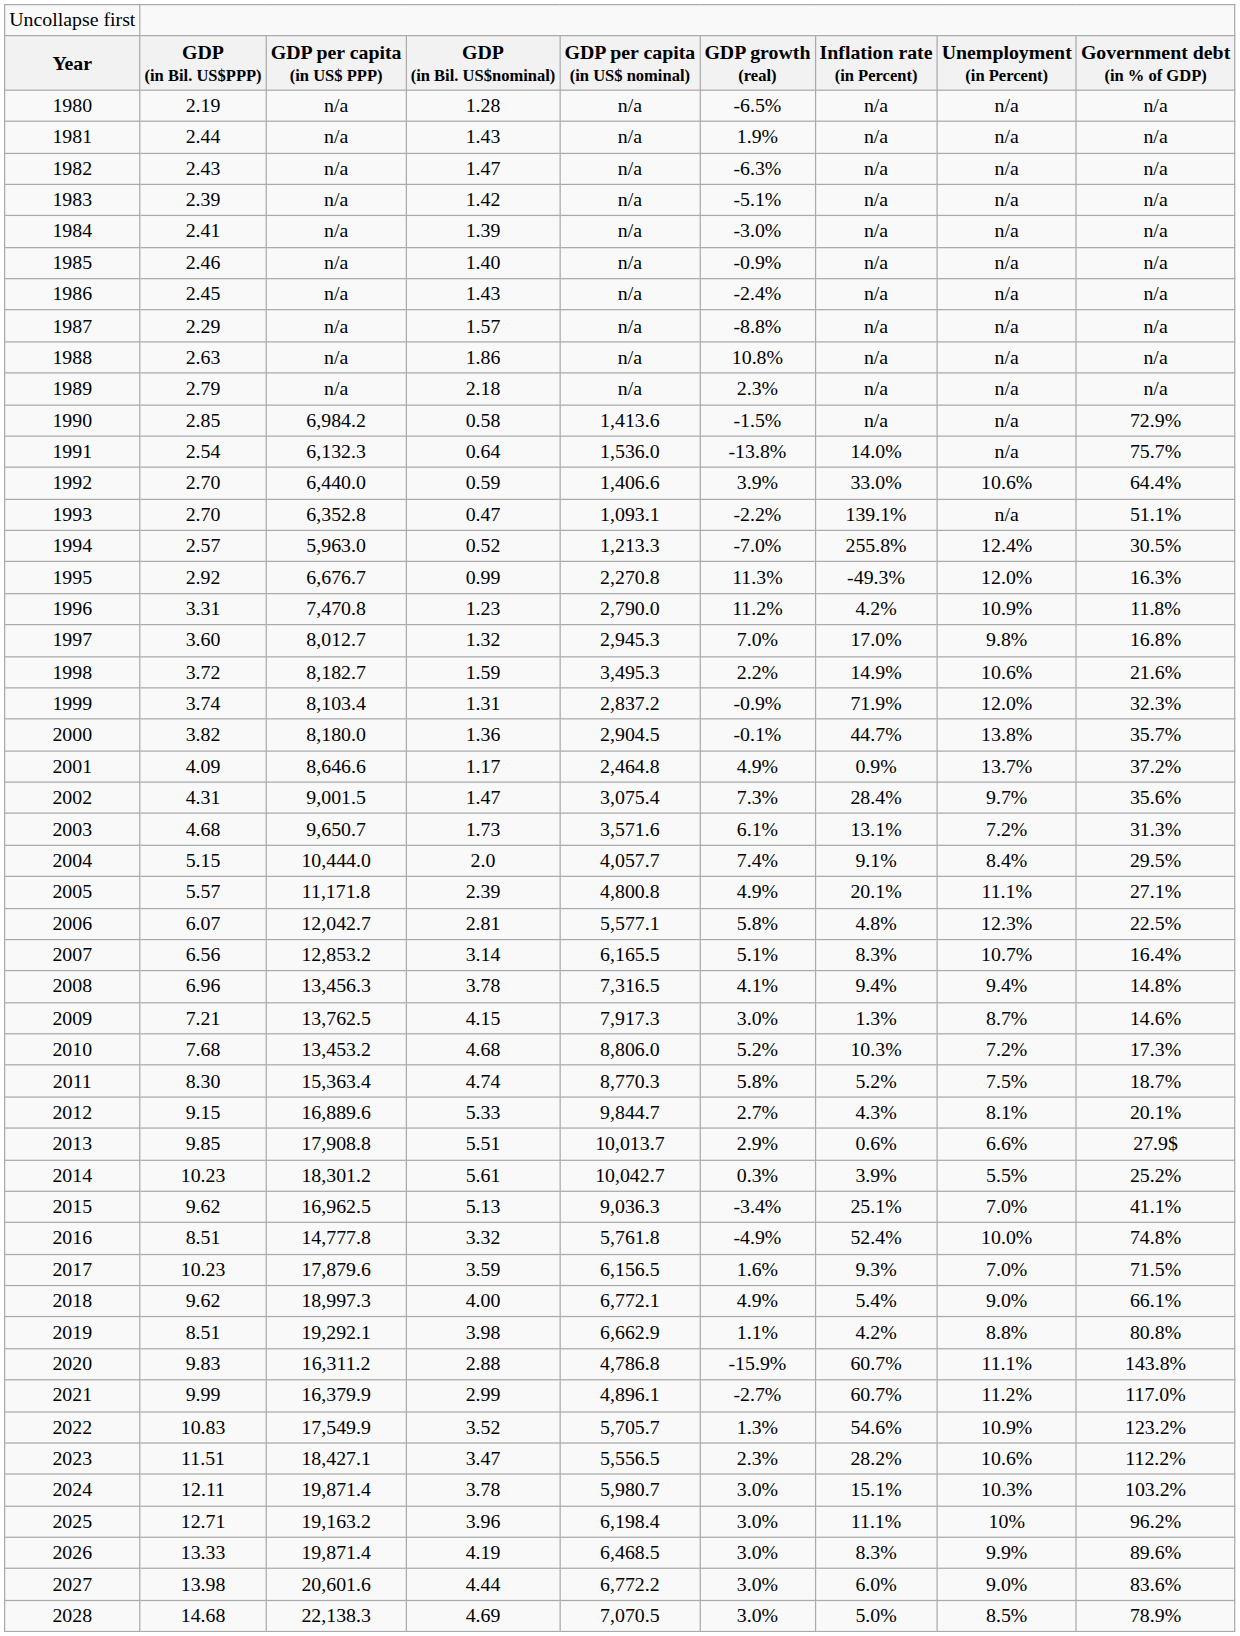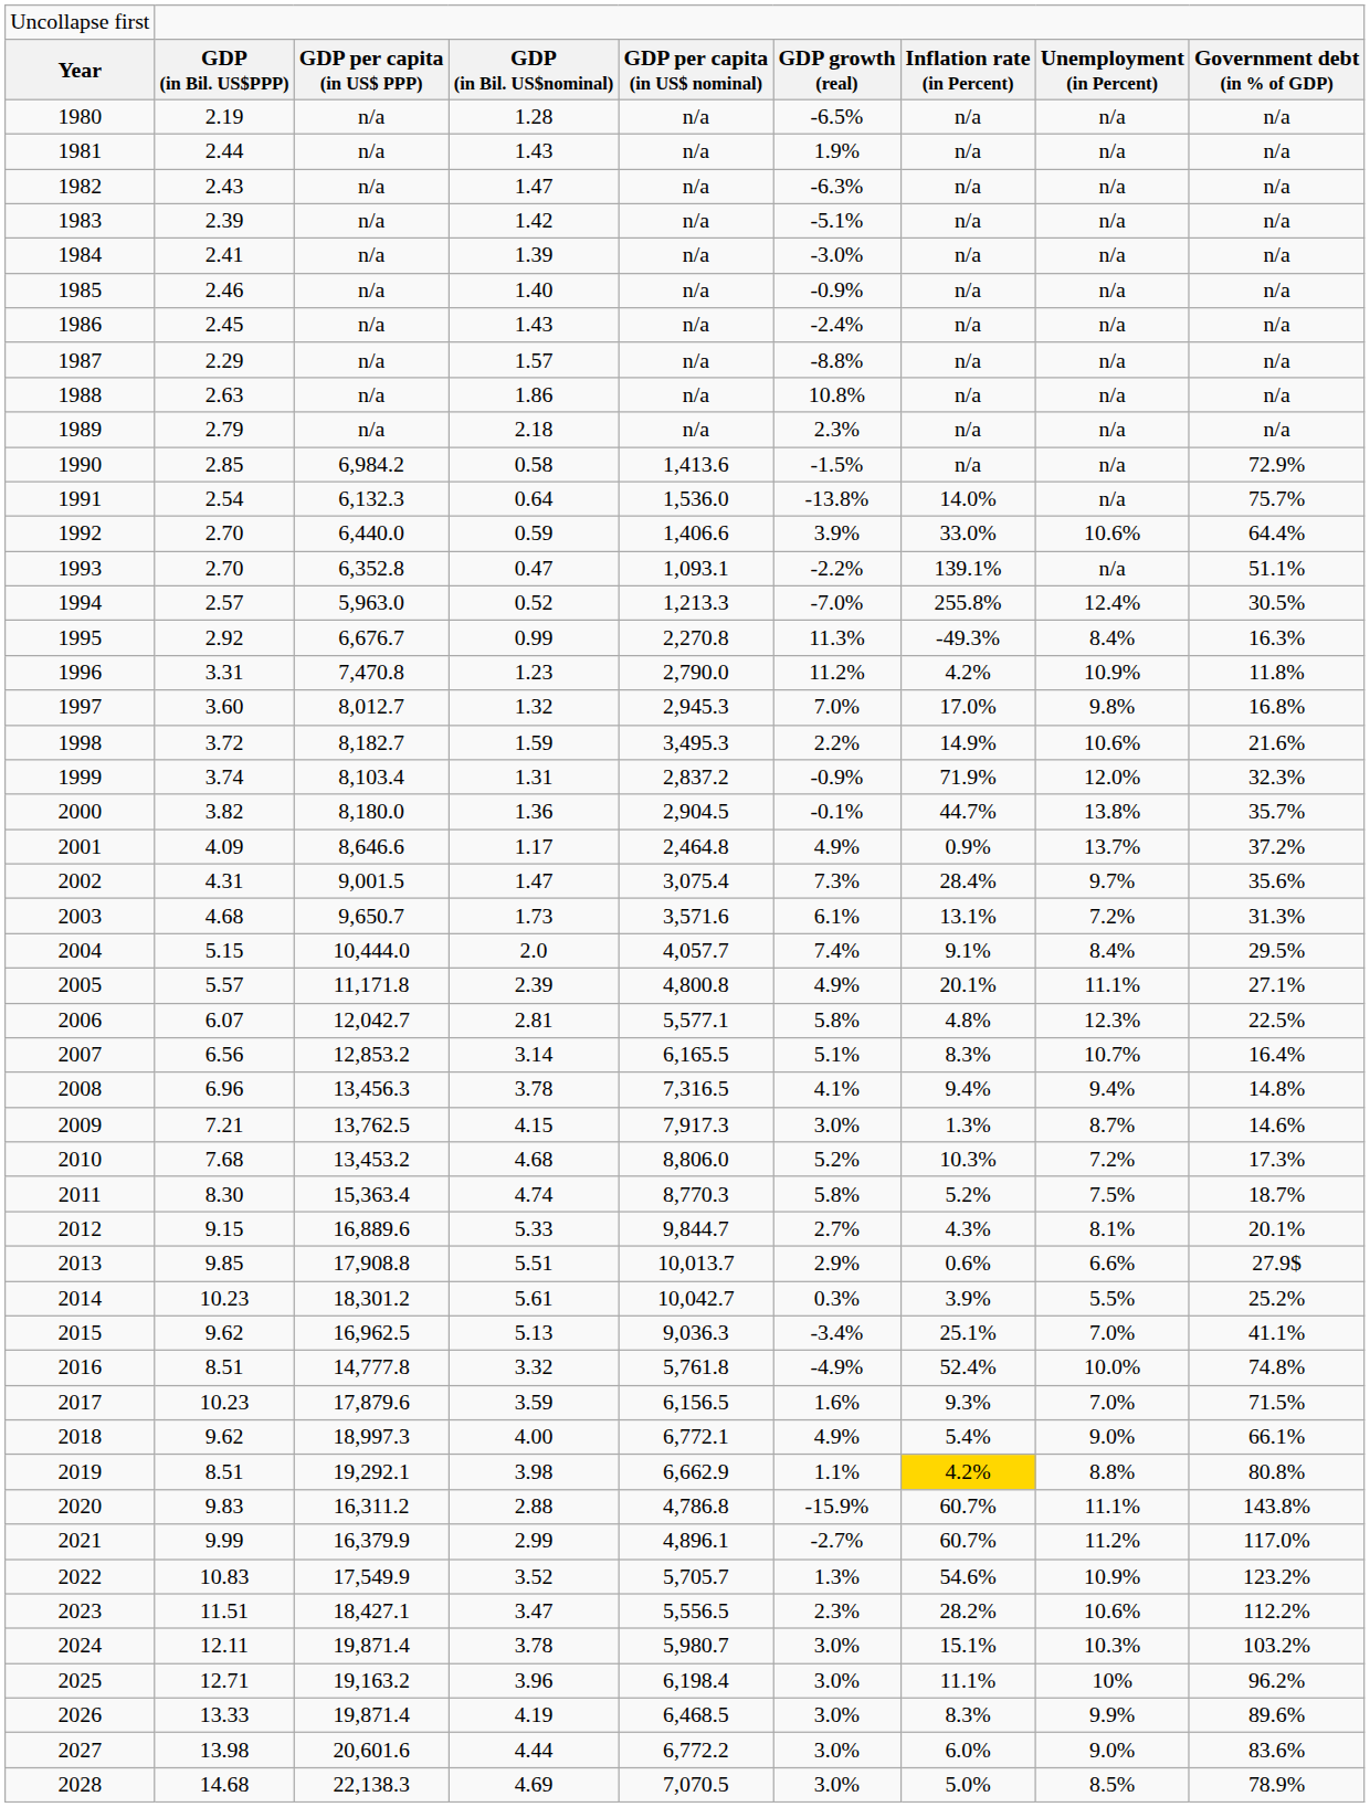1995 | column 8: 12.0% -> 8.4%
2019 | column 7: no background -> gold background
